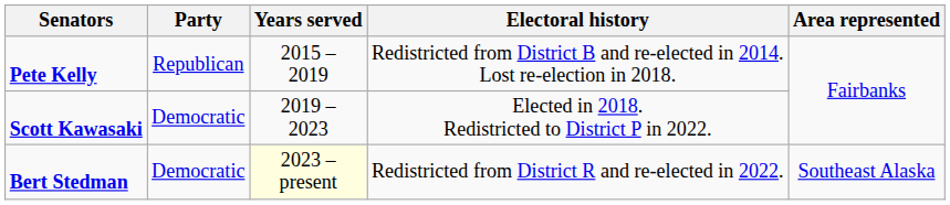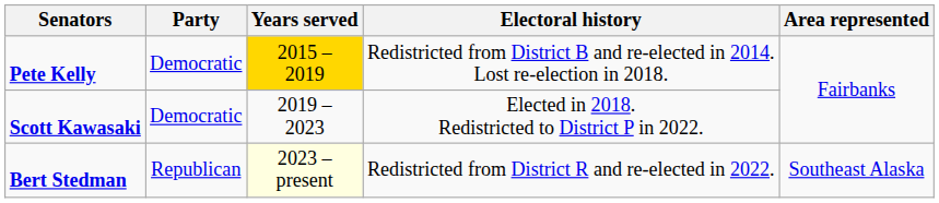Pete Kelly | Party: Republican -> Democratic
Pete Kelly | Years served: no background -> gold background
Bert Stedman | Party: Democratic -> Republican
